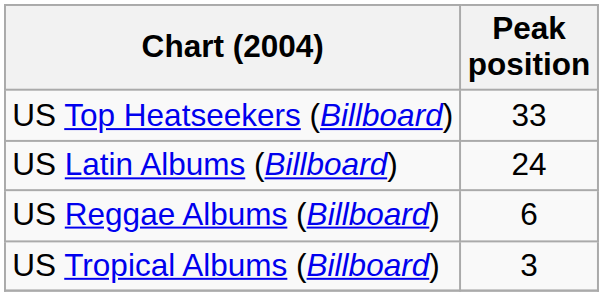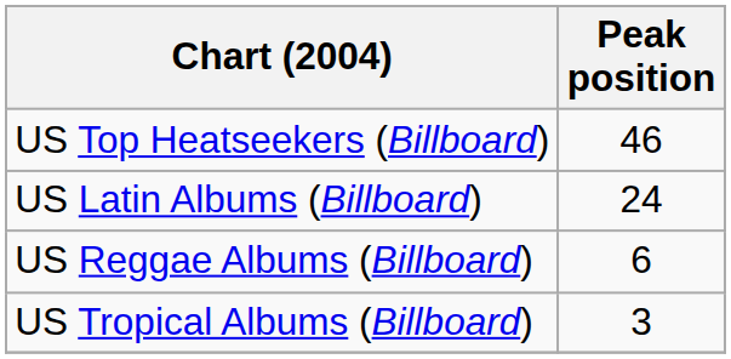US Top Heatseekers (Billboard) | Peak position: 33 -> 46
